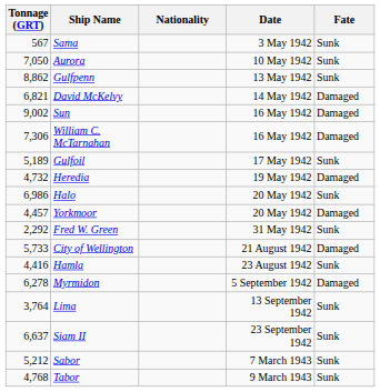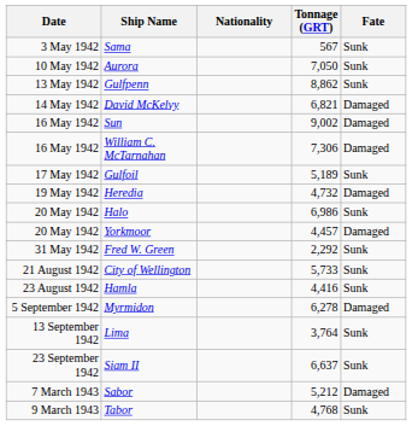columns swapped: Date <-> Tonnage (GRT)
City of Wellington | Fate: Damaged -> Sunk
Sabor | Fate: Sunk -> Damaged
